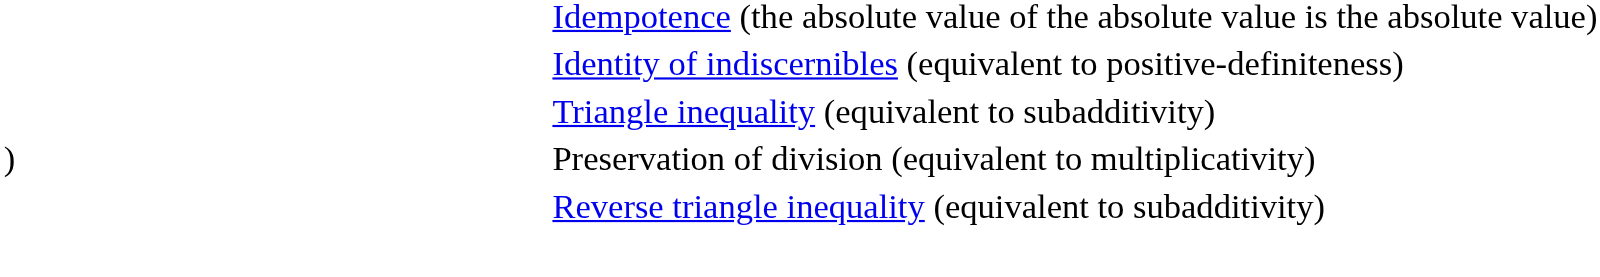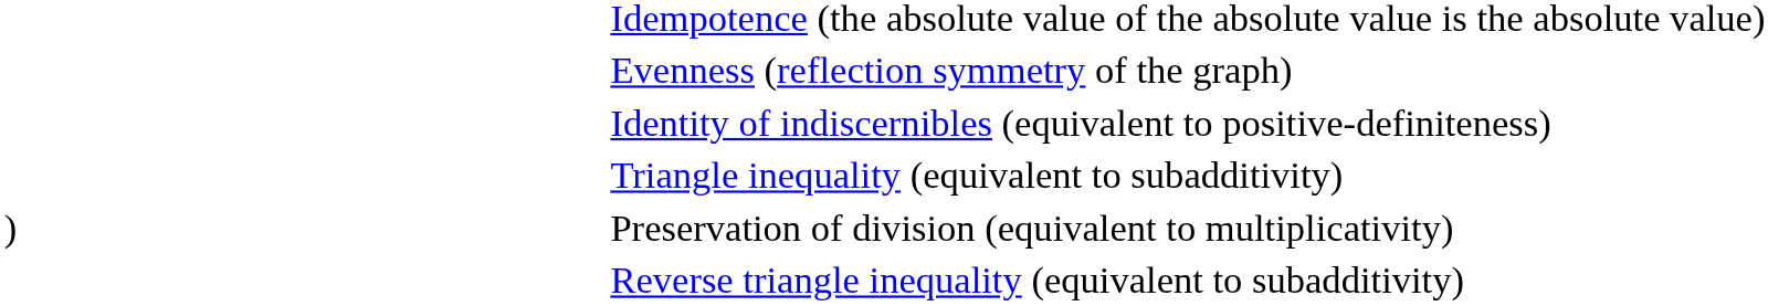+ row: Evenness (reflection symmetry of the graph)
